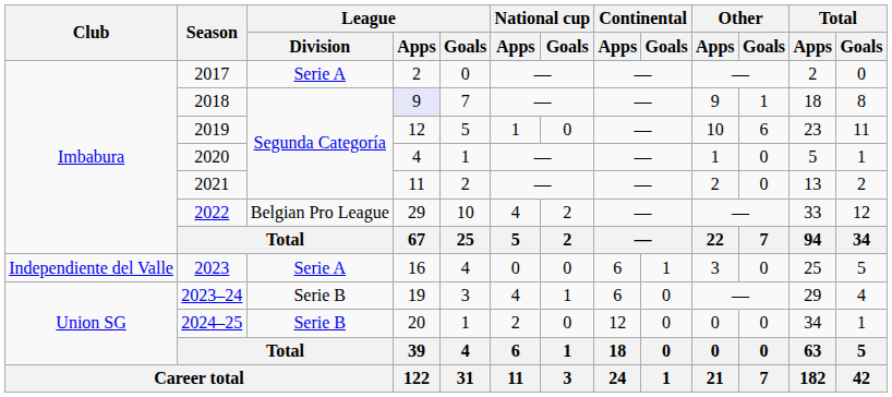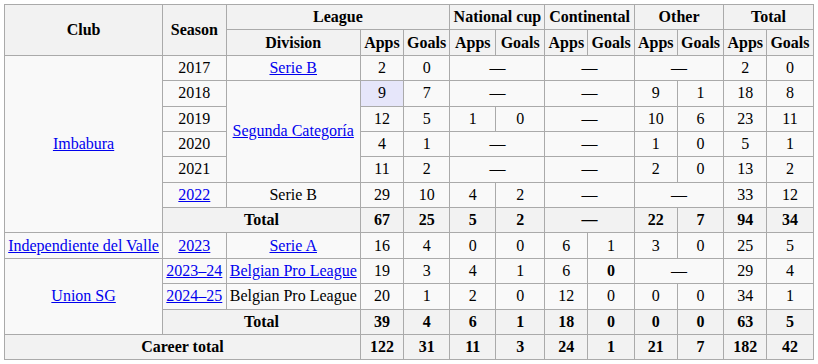2017 | League / Division: Serie A -> Serie B
2022 | League / Division: Belgian Pro League -> Serie B
2023–24 | League / Division: Serie B -> Belgian Pro League
2023–24 | Continental / Goals: normal -> bold
2024–25 | League / Division: Serie B -> Belgian Pro League
